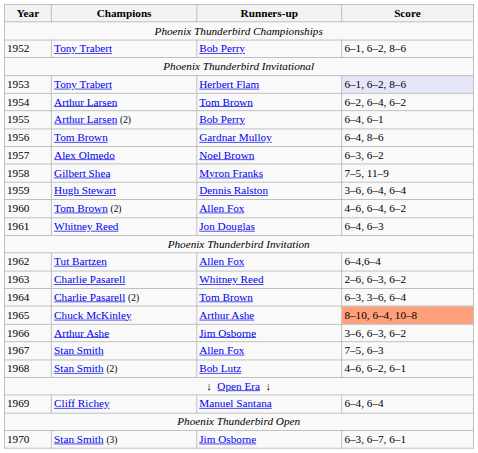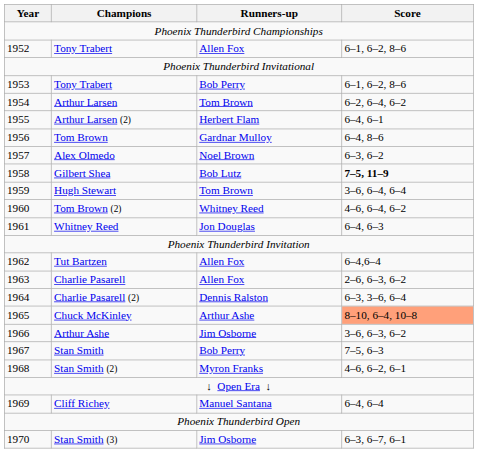1952 / Tony Trabert | Runners-up: Bob Perry -> Allen Fox
1953 / Tony Trabert | Runners-up: Herbert Flam -> Bob Perry
1953 / Tony Trabert | Score: lavender background -> no background
Arthur Larsen (2) | Runners-up: Bob Perry -> Herbert Flam
Gilbert Shea | Runners-up: Myron Franks -> Bob Lutz
Gilbert Shea | Score: normal -> bold
Hugh Stewart | Runners-up: Dennis Ralston -> Tom Brown
Tom Brown (2) | Runners-up: Allen Fox -> Whitney Reed
Charlie Pasarell | Runners-up: Whitney Reed -> Allen Fox
Charlie Pasarell (2) | Runners-up: Tom Brown -> Dennis Ralston
Stan Smith | Runners-up: Allen Fox -> Bob Perry
Stan Smith (2) | Runners-up: Bob Lutz -> Myron Franks
